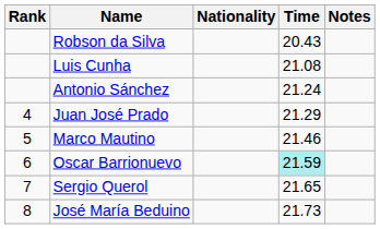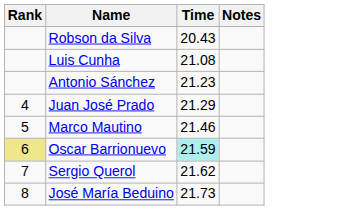- column: Nationality
Antonio Sánchez | Time: 21.24 -> 21.23
Oscar Barrionuevo | Rank: no background -> khaki background
Sergio Querol | Time: 21.65 -> 21.62
